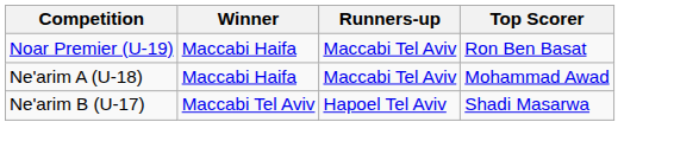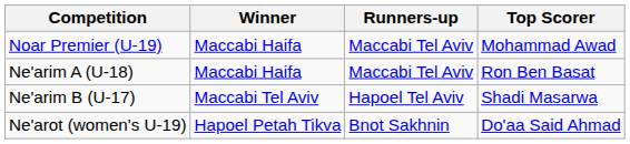Noar Premier (U-19) | Top Scorer: Ron Ben Basat -> Mohammad Awad
Ne'arim A (U-18) | Top Scorer: Mohammad Awad -> Ron Ben Basat
+ row: Ne'arot (women's U-19) | Hapoel Petah Tikva | Bnot Sakhnin | Do'aa Said Ahmad
